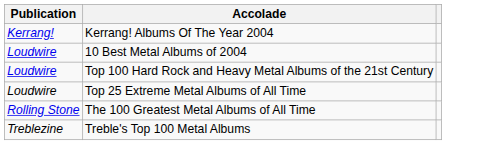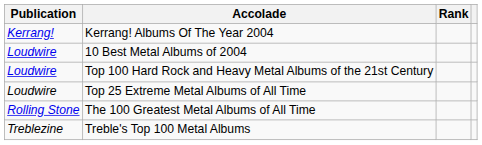+ column: Rank
